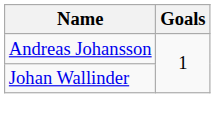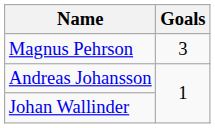+ row: Magnus Pehrson | 3
